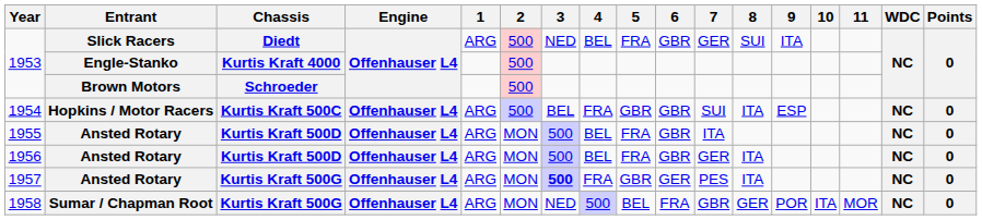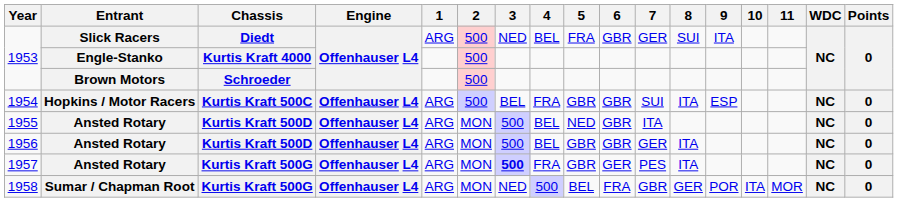1955 | 5: FRA -> NED
1956 | 5: FRA -> GBR
